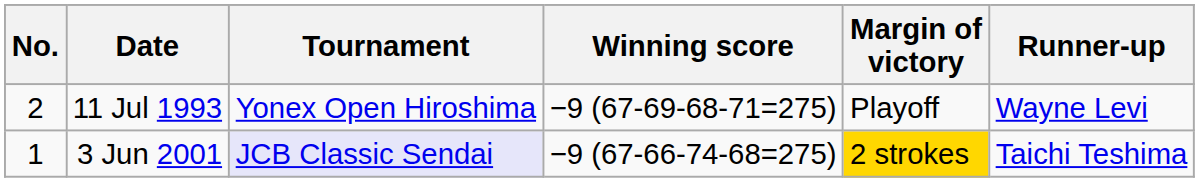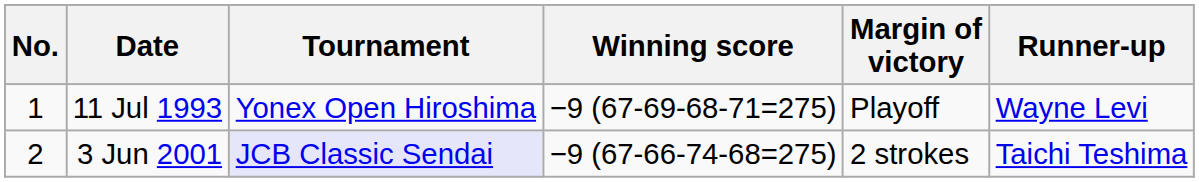11 Jul 1993 | No.: 2 -> 1
3 Jun 2001 | No.: 1 -> 2
3 Jun 2001 | Margin of victory: gold background -> no background
